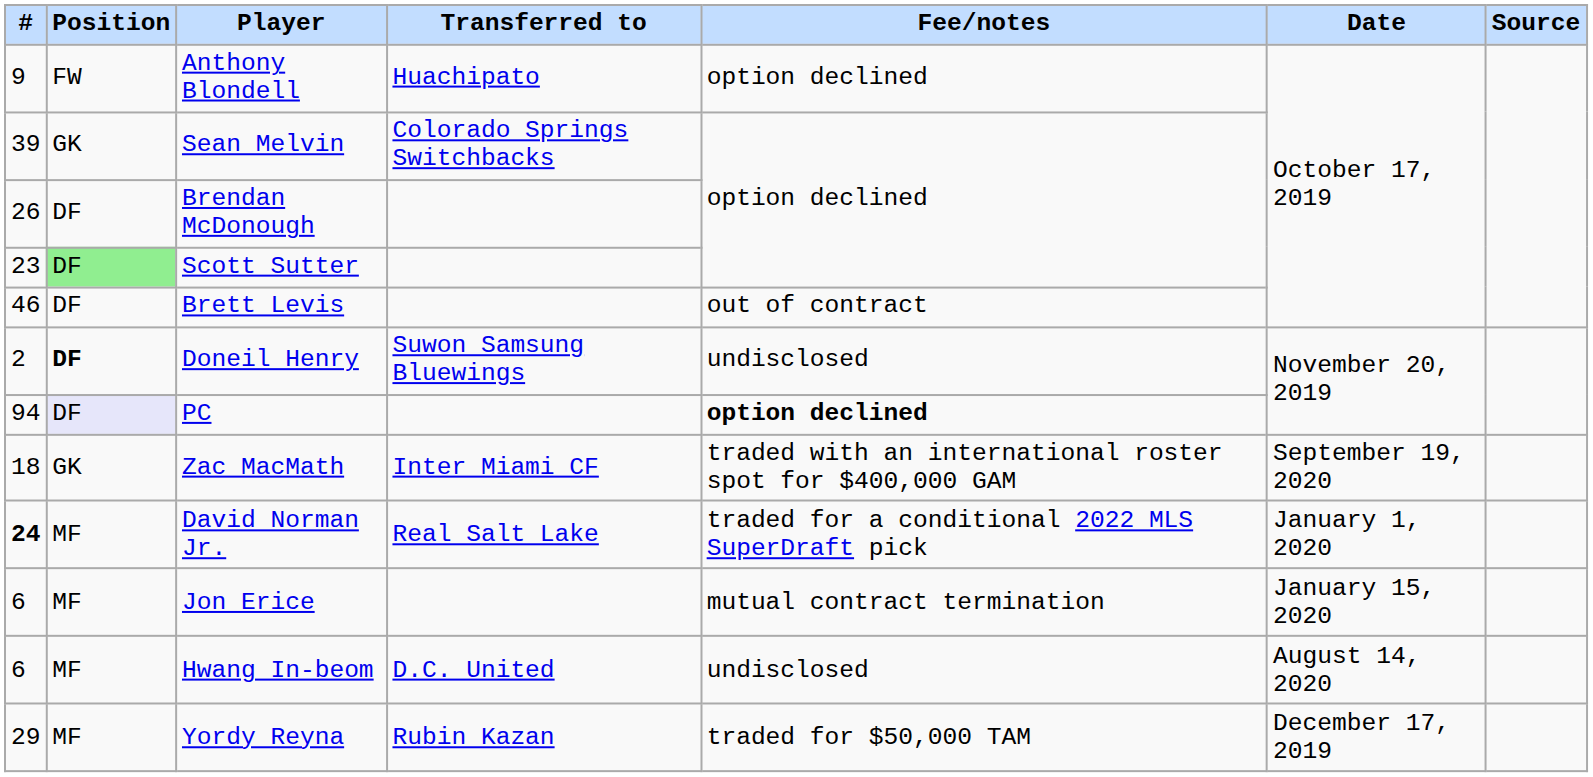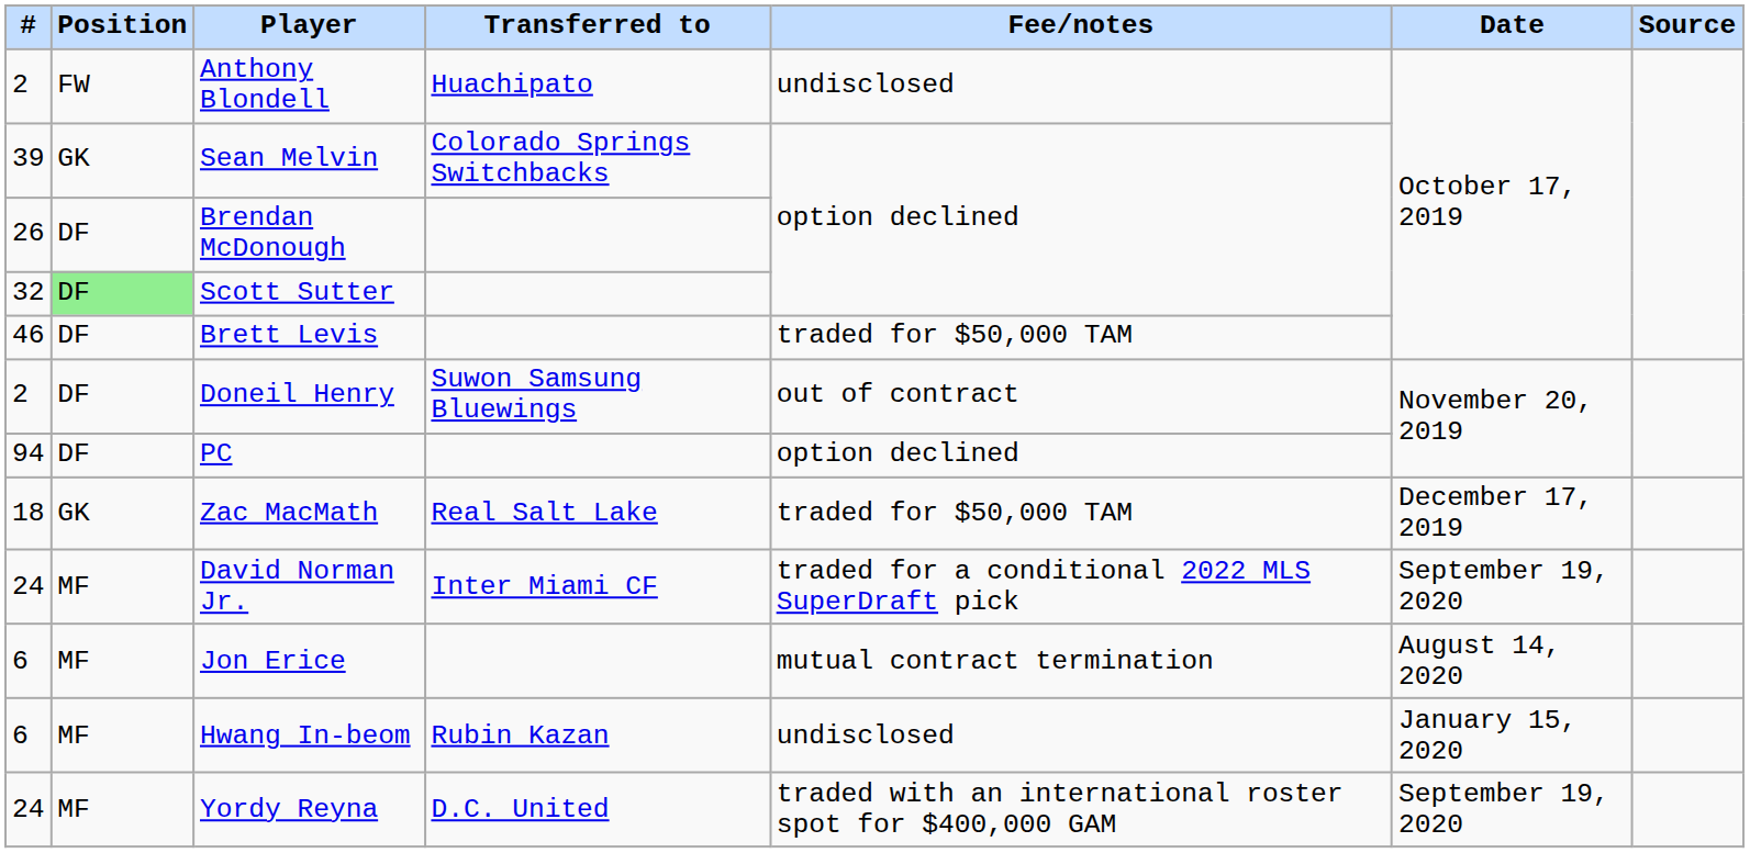Anthony Blondell | #: 9 -> 2
Anthony Blondell | Fee/notes: option declined -> undisclosed
Scott Sutter | #: 23 -> 32
Brett Levis | Fee/notes: out of contract -> traded for $50,000 TAM
Doneil Henry | Position: bold -> normal
Doneil Henry | Fee/notes: undisclosed -> out of contract
PC | Position: lavender background -> no background
PC | Fee/notes: bold -> normal
Zac MacMath | Transferred to: Inter Miami CF -> Real Salt Lake
Zac MacMath | Fee/notes: traded with an international roster spot for $400,000 GAM -> traded for $50,000 TAM
Zac MacMath | Date: September 19, 2020 -> December 17, 2019
David Norman Jr. | #: bold -> normal
David Norman Jr. | Transferred to: Real Salt Lake -> Inter Miami CF
David Norman Jr. | Date: January 1, 2020 -> September 19, 2020
Jon Erice | Date: January 15, 2020 -> August 14, 2020
Hwang In-beom | Transferred to: D.C. United -> Rubin Kazan
Hwang In-beom | Date: August 14, 2020 -> January 15, 2020
Yordy Reyna | #: 29 -> 24
Yordy Reyna | Transferred to: Rubin Kazan -> D.C. United
Yordy Reyna | Fee/notes: traded for $50,000 TAM -> traded with an international roster spot for $400,000 GAM
Yordy Reyna | Date: December 17, 2019 -> September 19, 2020
